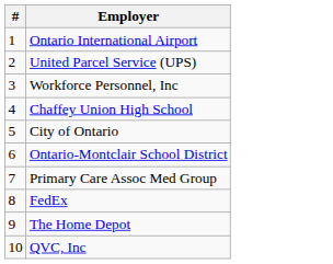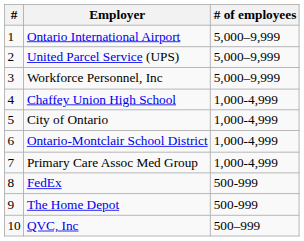+ column: # of employees | 5,000–9,999 | 5,000–9,999 | 5,000–9,999 | 1,000-4,999 | 1,000-4,999 | 1,000-4,999 | 1,000-4,999 | 500-999 | 500-999 | 500–999
